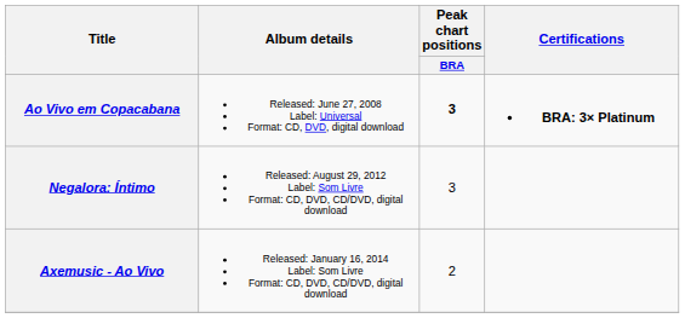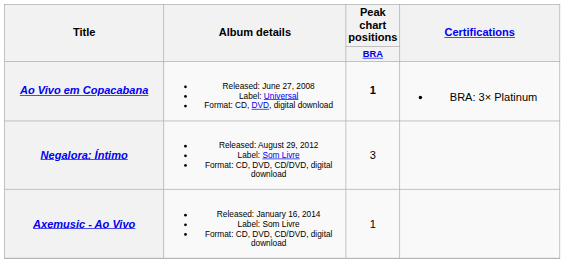Ao Vivo em Copacabana | Peak chart positions / BRA: 3 -> 1
Ao Vivo em Copacabana | Certifications: bold -> normal
Axemusic - Ao Vivo | Peak chart positions / BRA: 2 -> 1
